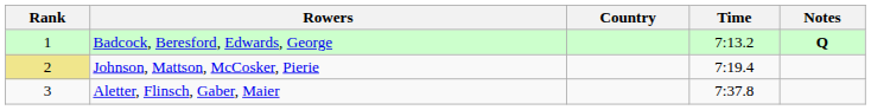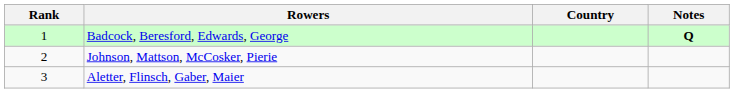- column: Time | 7:13.2 | 7:19.4 | 7:37.8
Johnson, Mattson, McCosker, Pierie | Rank: khaki background -> no background
